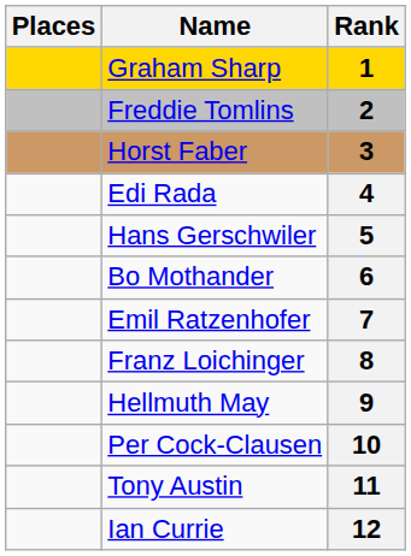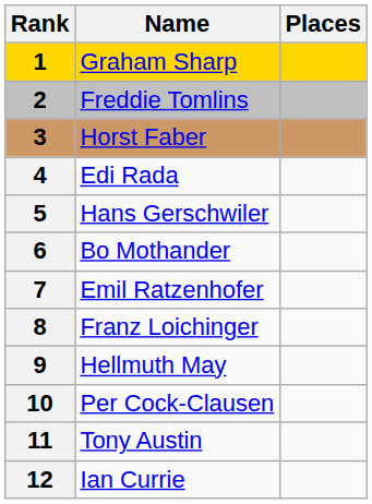columns swapped: Rank <-> Places
